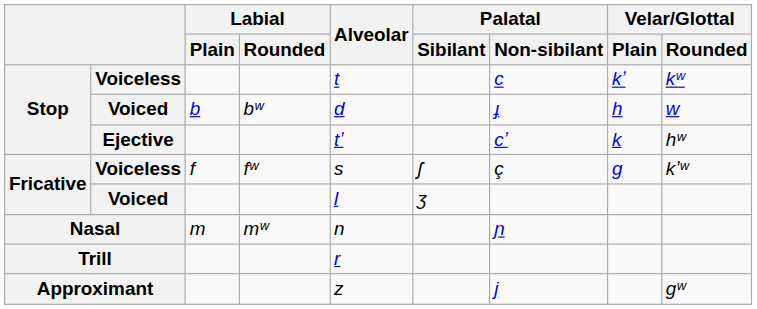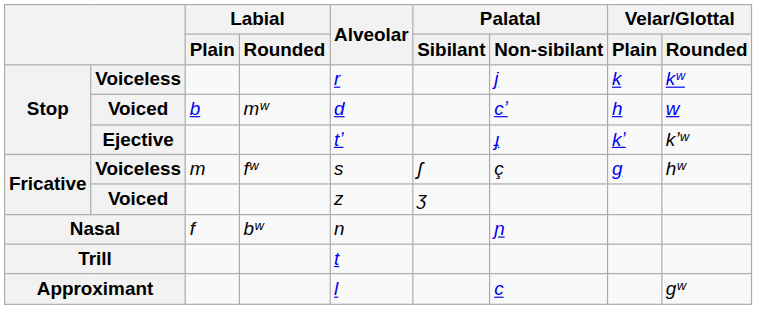Stop / Voiceless | Alveolar: t -> r
Stop / Voiceless | Palatal / Non-sibilant: c -> j
Stop / Voiceless | Velar/Glottal / Plain: kʼ -> k
Stop / Voiced | Labial / Rounded: bʷ -> mʷ
Stop / Voiced | Palatal / Non-sibilant: ɟ -> cʼ
Ejective | Palatal / Non-sibilant: cʼ -> ɟ
Ejective | Velar/Glottal / Plain: k -> kʼ
Ejective | Velar/Glottal / Rounded: hʷ -> kʼʷ
Fricative / Voiceless | Labial / Plain: f -> m
Fricative / Voiceless | Velar/Glottal / Rounded: kʼʷ -> hʷ
Fricative / Voiced | Alveolar: l -> z
Nasal | Labial / Plain: m -> f
Nasal | Labial / Rounded: mʷ -> bʷ
Trill | Alveolar: r -> t
Approximant | Alveolar: z -> l
Approximant | Palatal / Non-sibilant: j -> c
